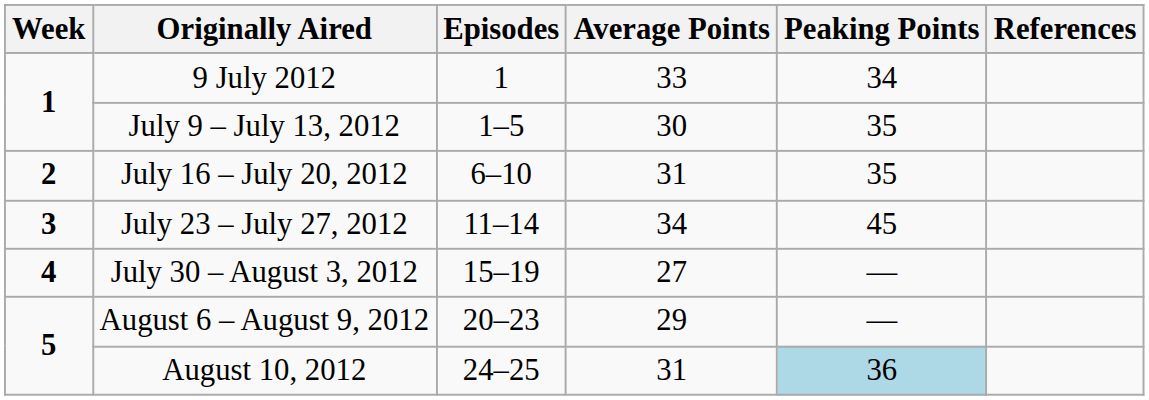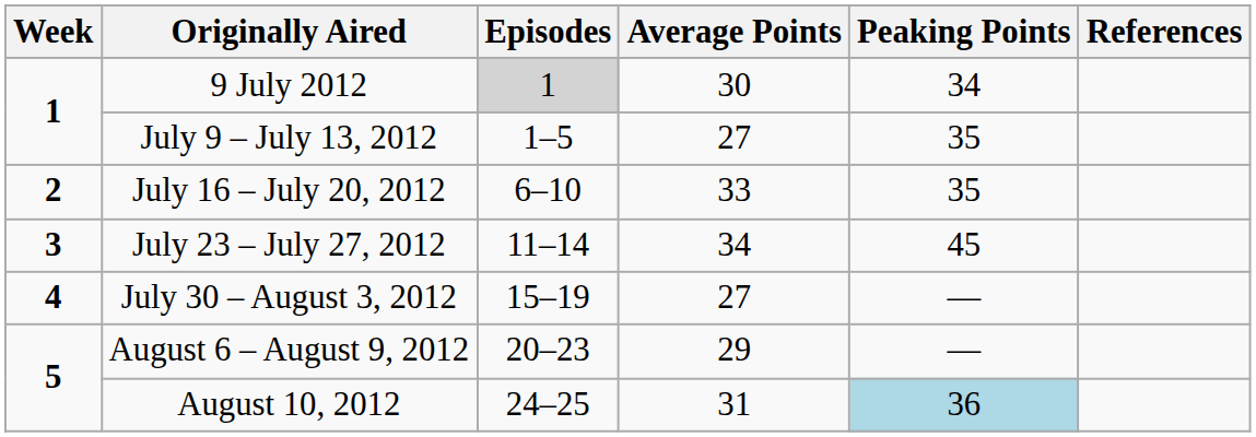9 July 2012 | Episodes: no background -> lightgrey background
9 July 2012 | Average Points: 33 -> 30
July 9 – July 13, 2012 | Average Points: 30 -> 27
July 16 – July 20, 2012 | Average Points: 31 -> 33
